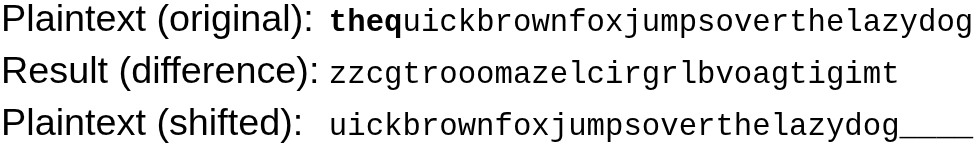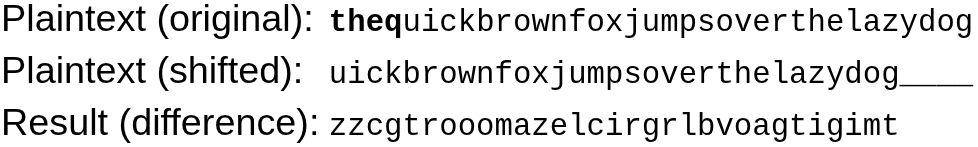rows swapped: Plaintext (shifted): <-> Result (difference):
